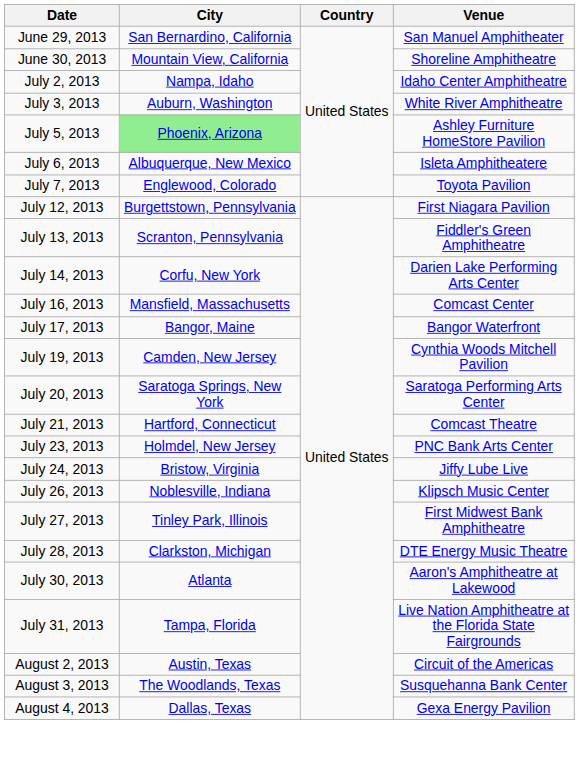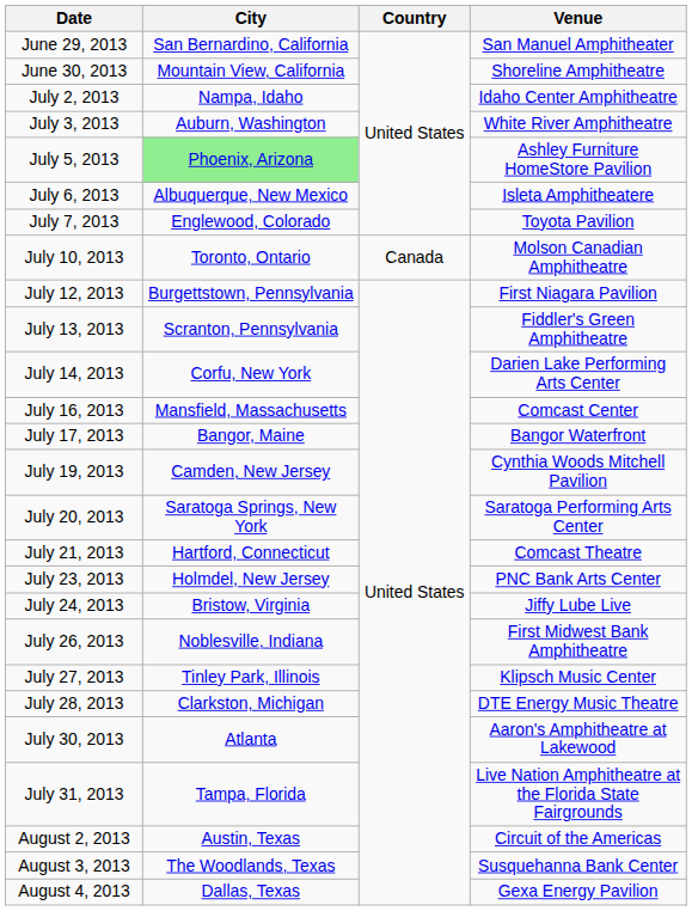+ row: July 10, 2013 | Toronto, Ontario | Canada | Molson Canadian Amphitheatre
July 26, 2013 | Venue: Klipsch Music Center -> First Midwest Bank Amphitheatre
July 27, 2013 | Venue: First Midwest Bank Amphitheatre -> Klipsch Music Center
